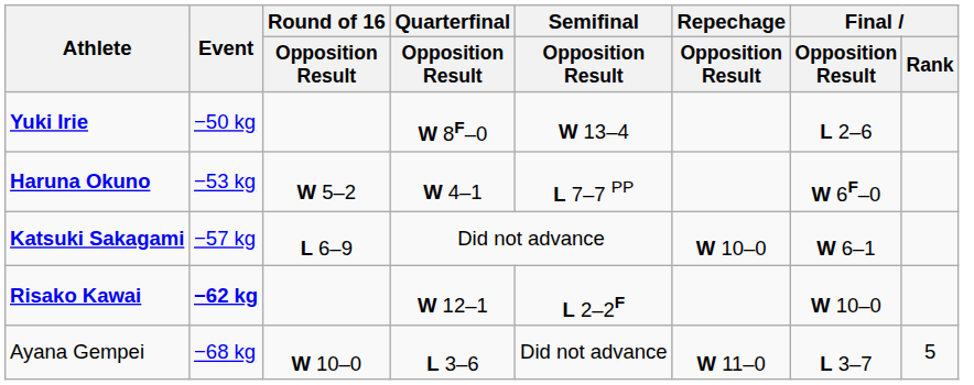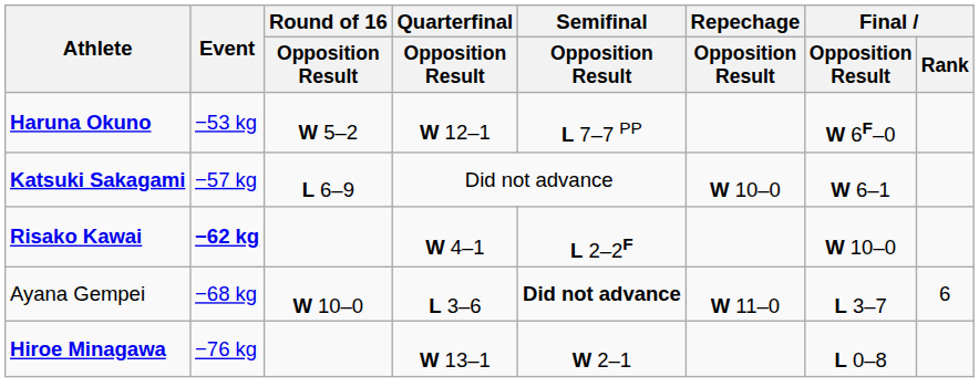- row: Yuki Irie | −50 kg | W 8F–0 | W 13–4 | L 2–6
Haruna Okuno | Quarterfinal / Opposition Result: W 4–1 -> W 12–1
Risako Kawai | Quarterfinal / Opposition Result: W 12–1 -> W 4–1
Ayana Gempei | Semifinal / Opposition Result: normal -> bold
Ayana Gempei | Final / Rank: 5 -> 6
+ row: Hiroe Minagawa | −76 kg | W 13–1 | W 2–1 | L 0–8
